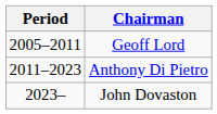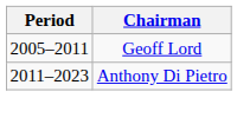- row: 2023– | John Dovaston
